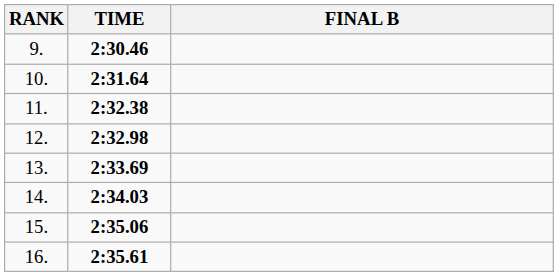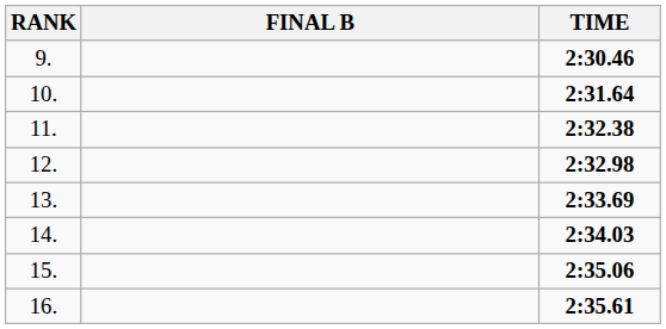columns swapped: FINAL B <-> TIME
